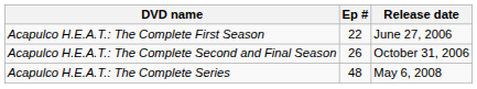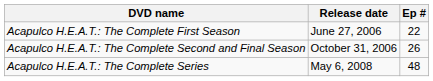columns swapped: Ep # <-> Release date
